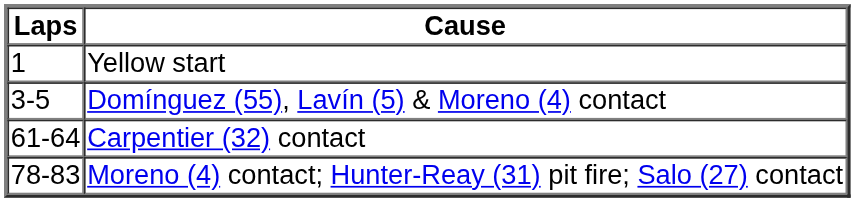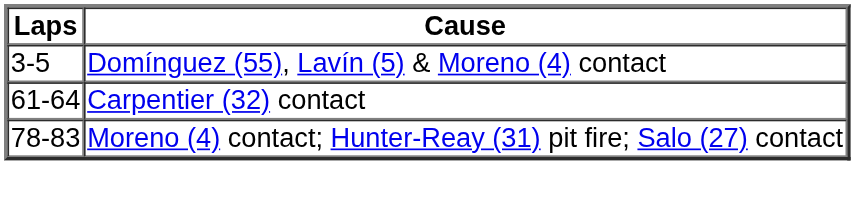- row: 1 | Yellow start
